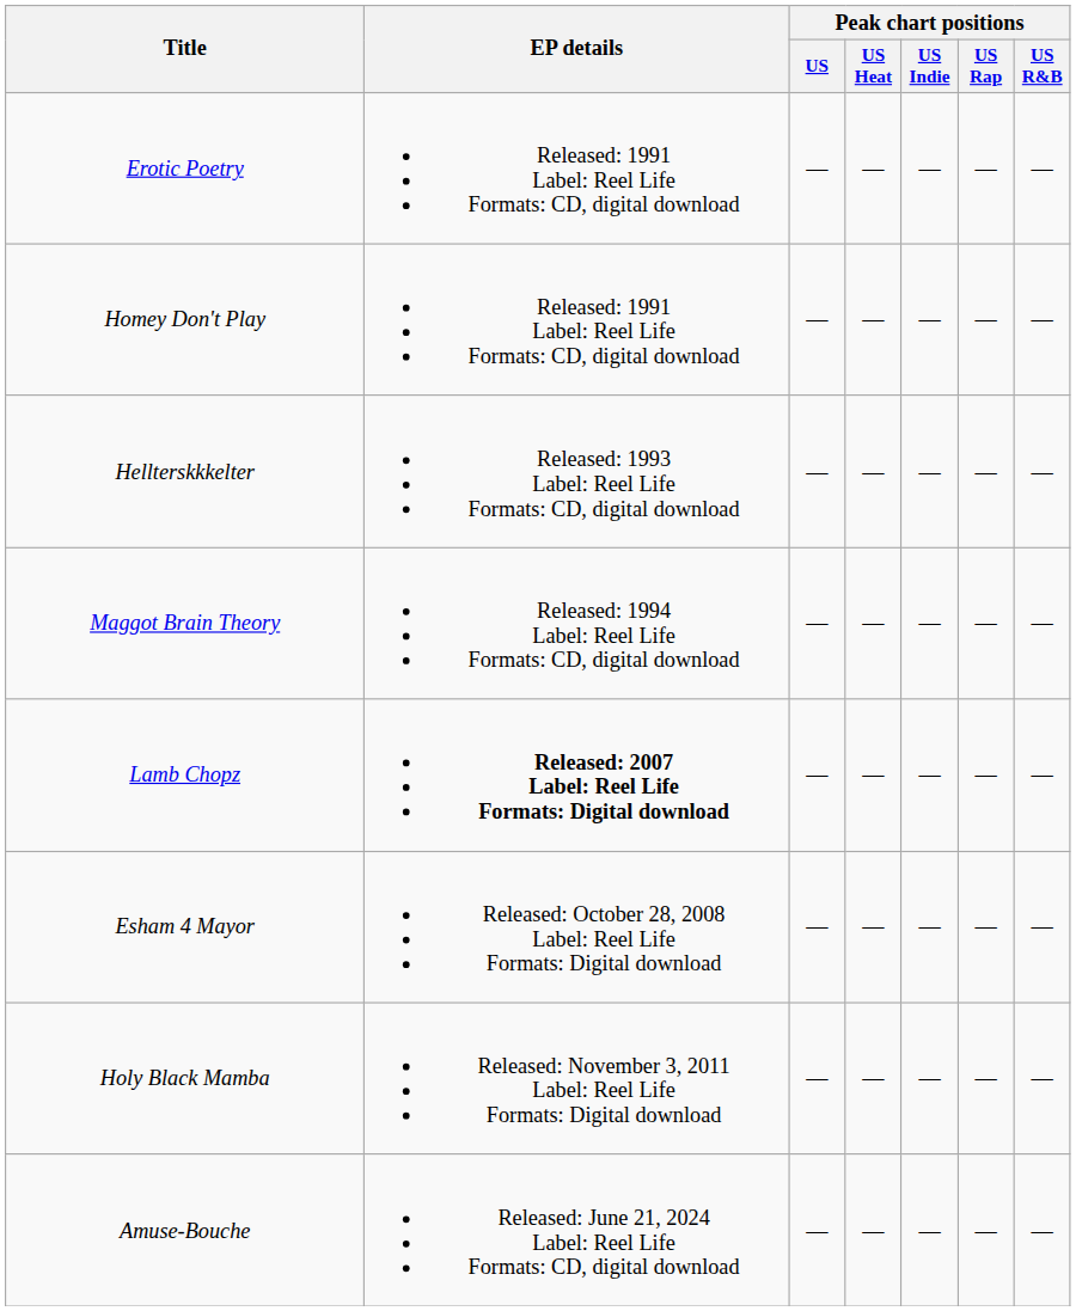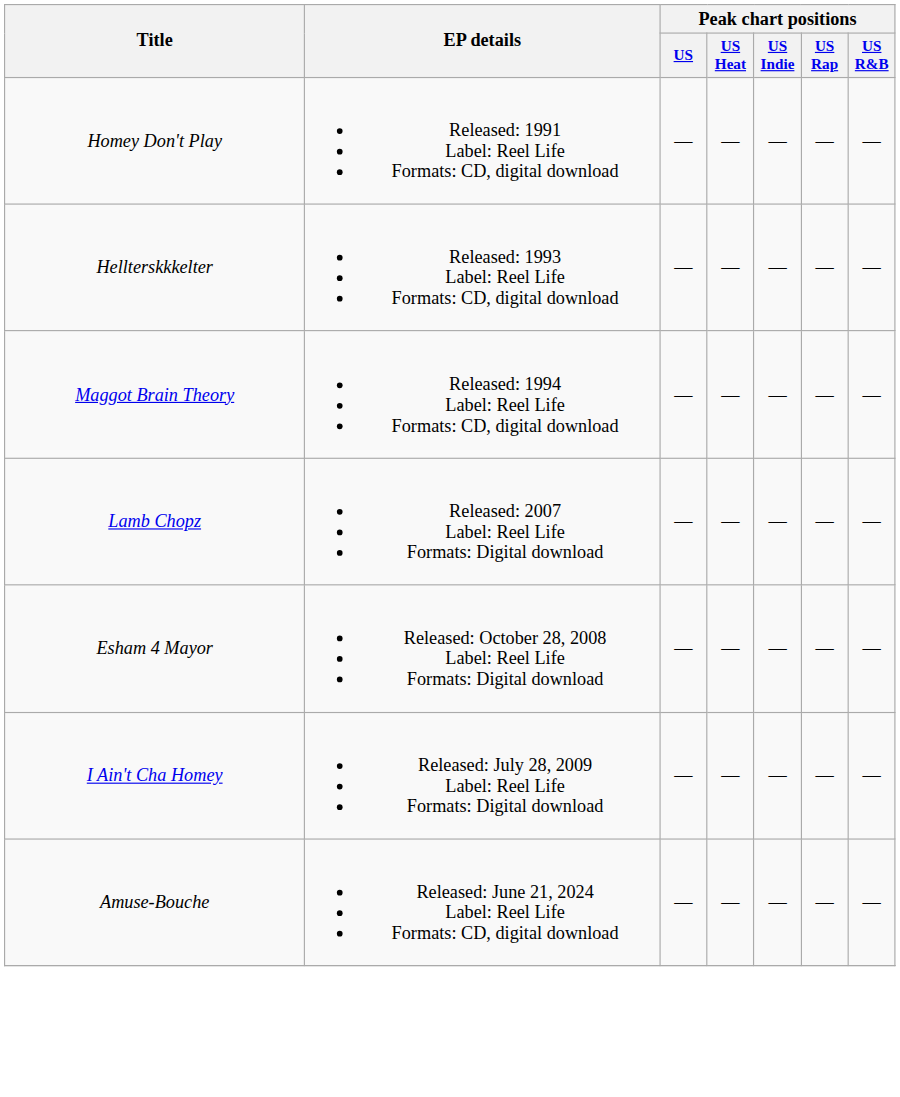- row: Erotic Poetry | Released: 1991 Label: Reel Life Formats: CD, digital download | — | — | — | — | —
Lamb Chopz | EP details: bold -> normal
+ row: I Ain't Cha Homey | Released: July 28, 2009 Label: Reel Life Formats: Digital download | — | — | — | — | —
- row: Holy Black Mamba | Released: November 3, 2011 Label: Reel Life Formats: Digital download | — | — | — | — | —
